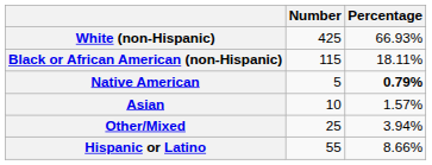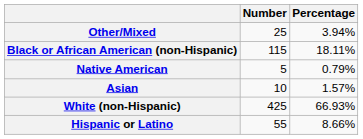rows swapped: White (non-Hispanic) <-> Other/Mixed
Native American | Percentage: bold -> normal
